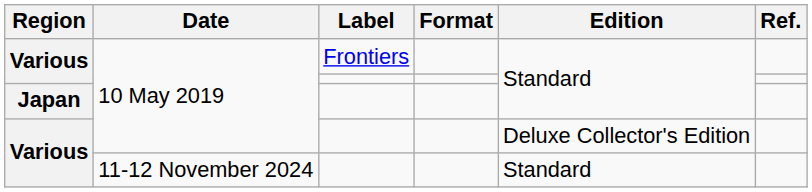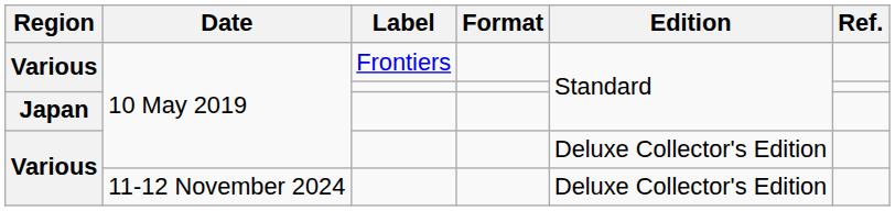Various / 11-12 November 2024 | Edition: Standard -> Deluxe Collector's Edition
